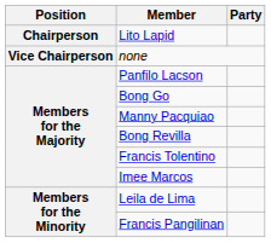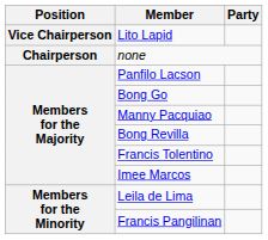Lito Lapid | Position: Chairperson -> Vice Chairperson
none | Position: Vice Chairperson -> Chairperson
